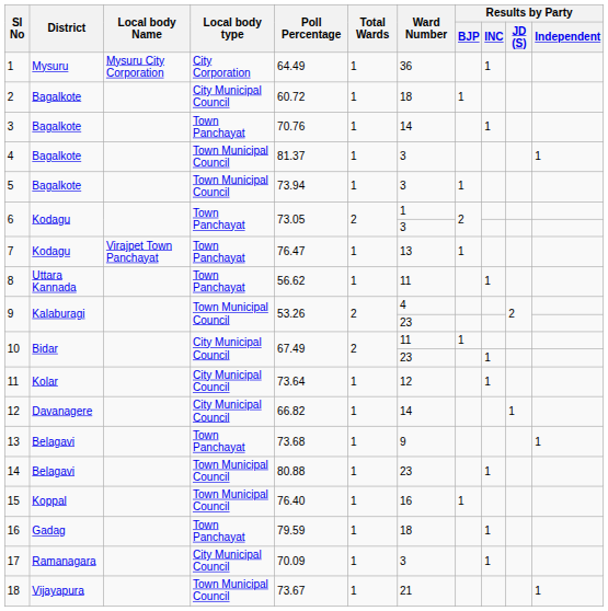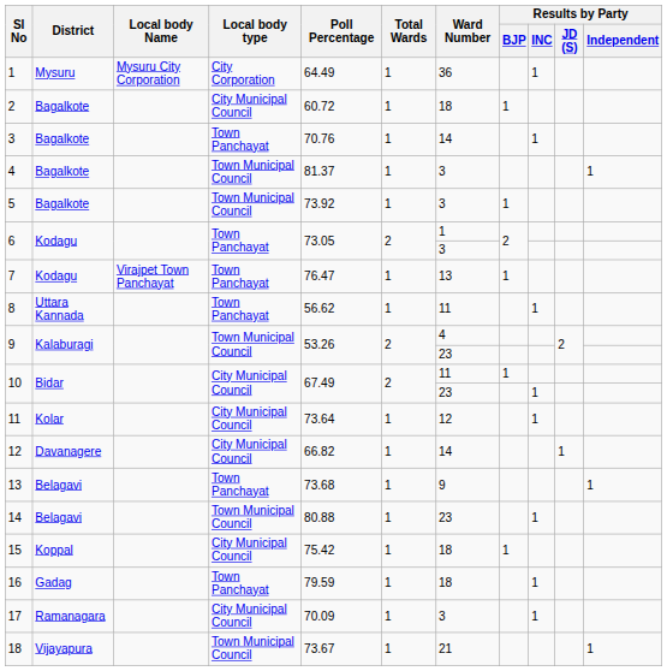5 | Poll Percentage: 73.94 -> 73.92
15 | Local body type: Town Municipal Council -> City Municipal Council
15 | Poll Percentage: 76.40 -> 75.42
15 | Ward Number: 16 -> 18
